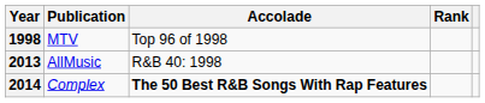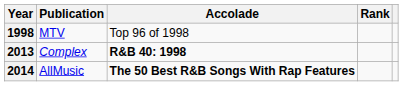2013 | Publication: AllMusic -> Complex
2013 | Accolade: normal -> bold
2014 | Publication: Complex -> AllMusic
